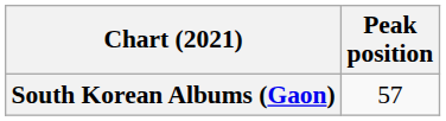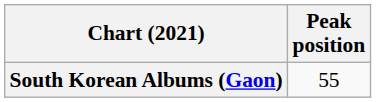South Korean Albums (Gaon) | Peak position: 57 -> 55
